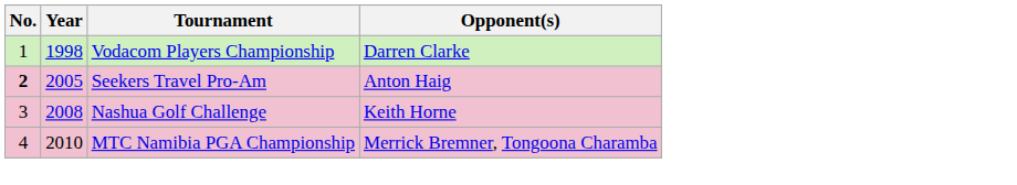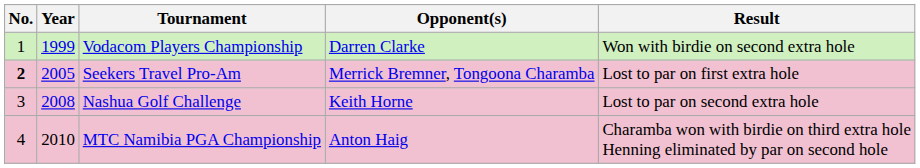+ column: Result | Won with birdie on second extra hole | Lost to par on first extra hole | Lost to par on second extra hole | Charamba won with birdie on third extra hole Henning eliminated by par on second hole
Vodacom Players Championship | Year: 1998 -> 1999
Seekers Travel Pro-Am | Opponent(s): Anton Haig -> Merrick Bremner, Tongoona Charamba
MTC Namibia PGA Championship | Opponent(s): Merrick Bremner, Tongoona Charamba -> Anton Haig
